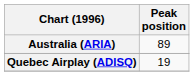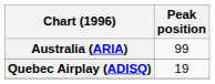Australia (ARIA) | Peak position: 89 -> 99
